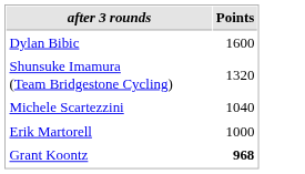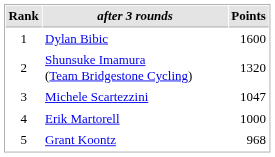+ column: Rank | 1 | 2 | 3 | 4 | 5
Michele Scartezzini | Points: 1040 -> 1047
Grant Koontz | Points: bold -> normal
